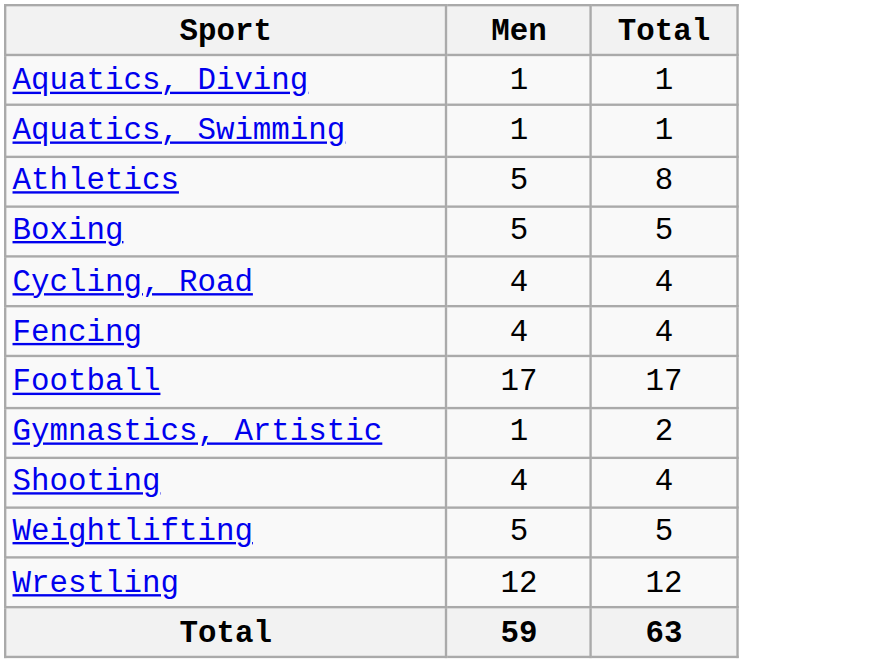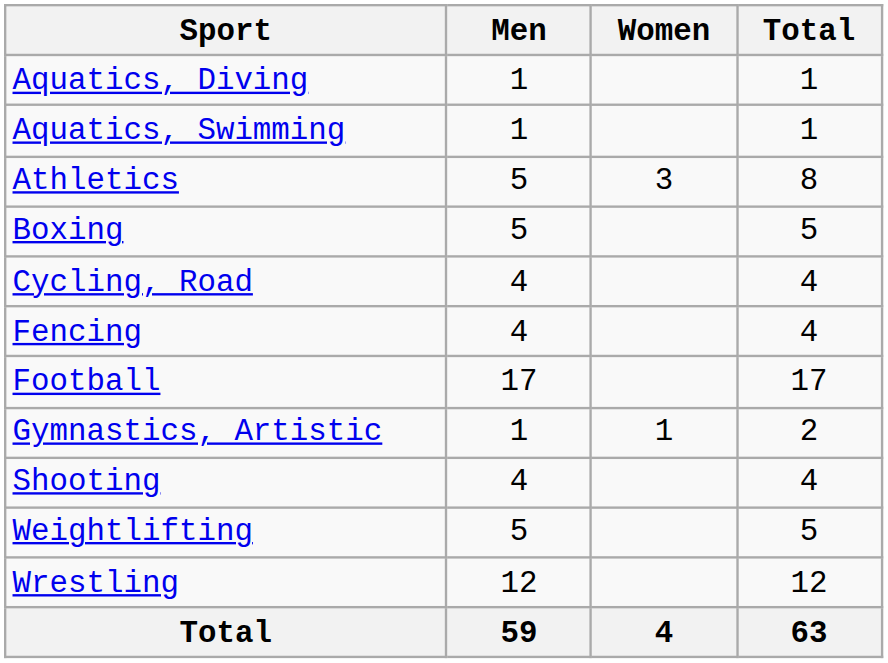+ column: Women | 3 | 1 | 4
